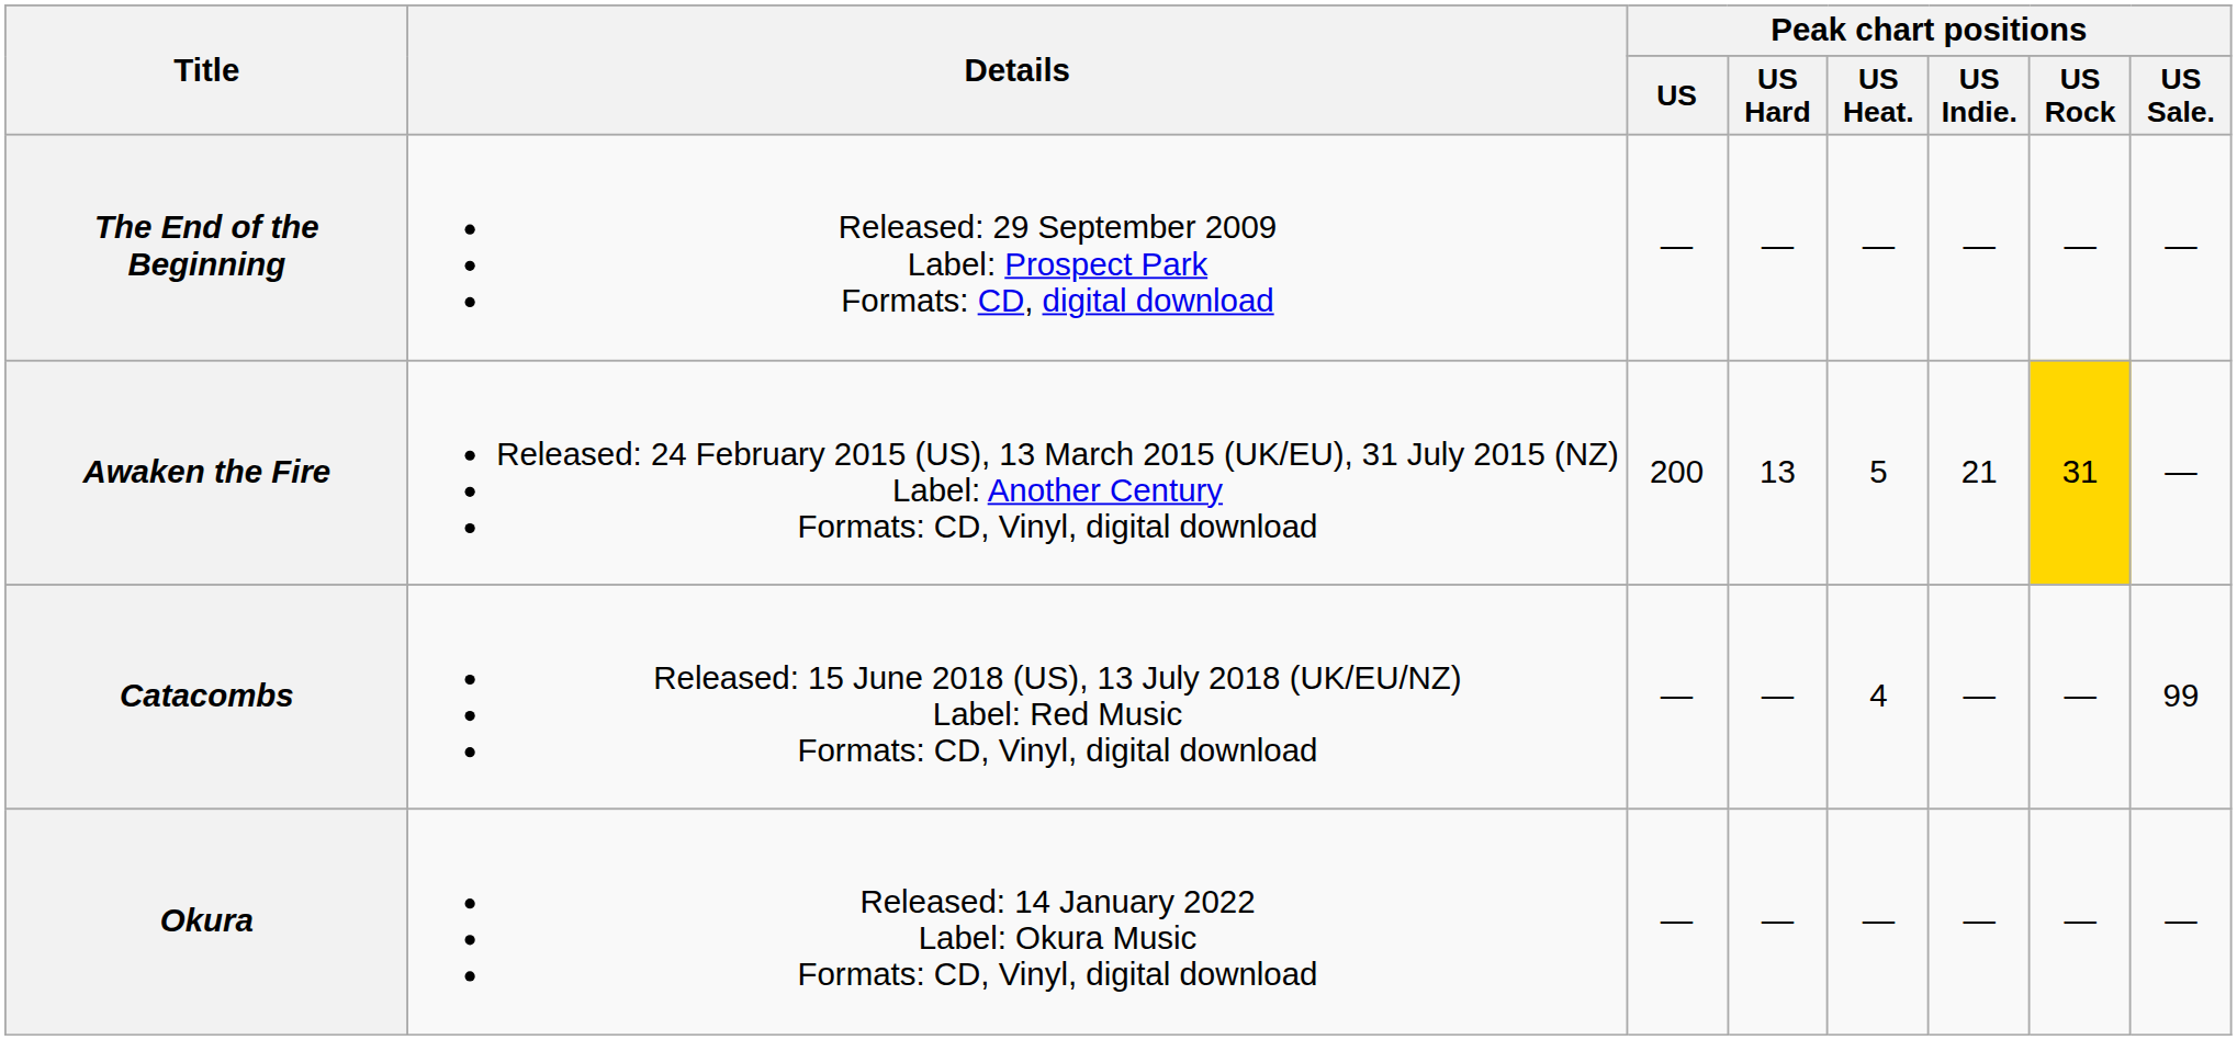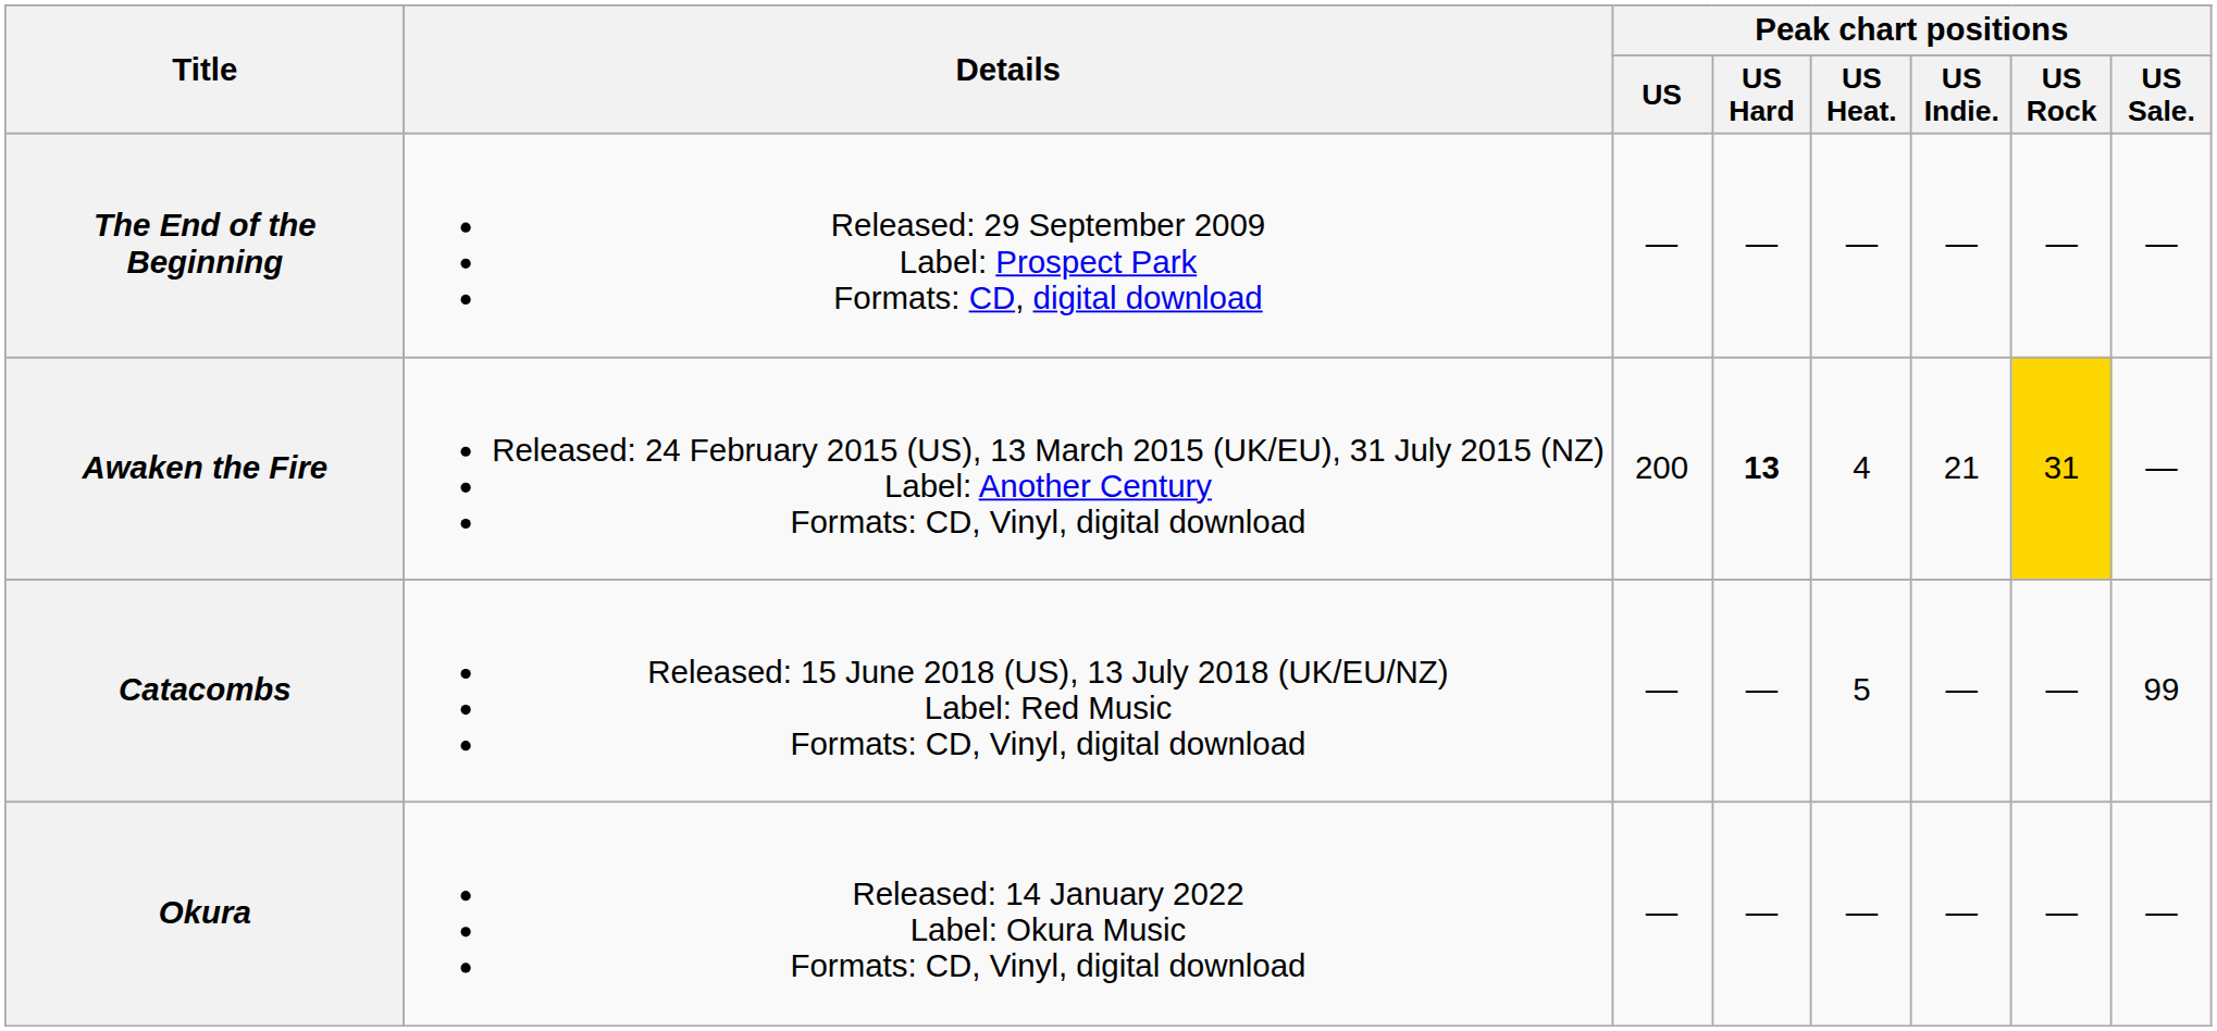Awaken the Fire | Peak chart positions / US Hard: normal -> bold
Awaken the Fire | Peak chart positions / US Heat.: 5 -> 4
Catacombs | Peak chart positions / US Heat.: 4 -> 5
